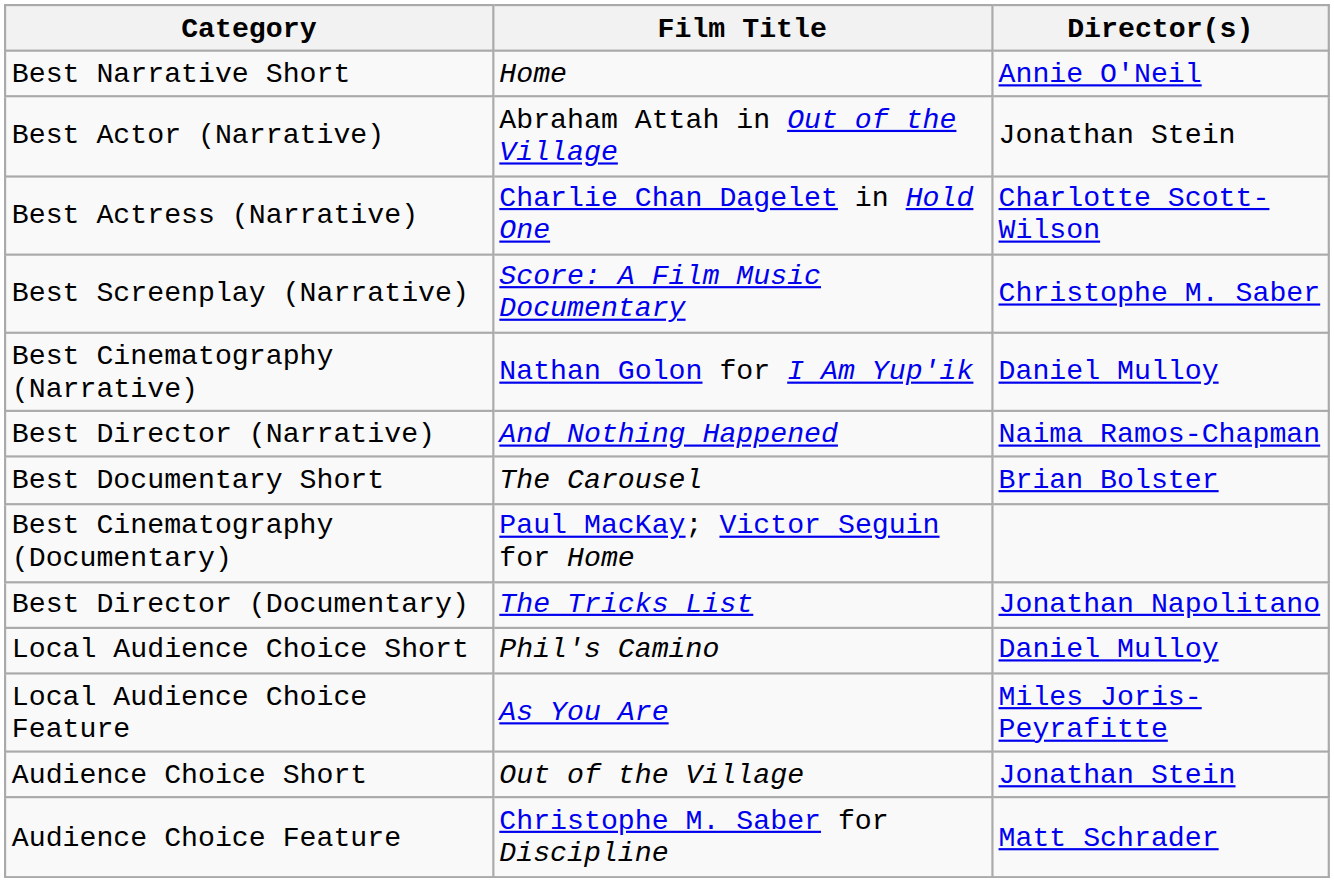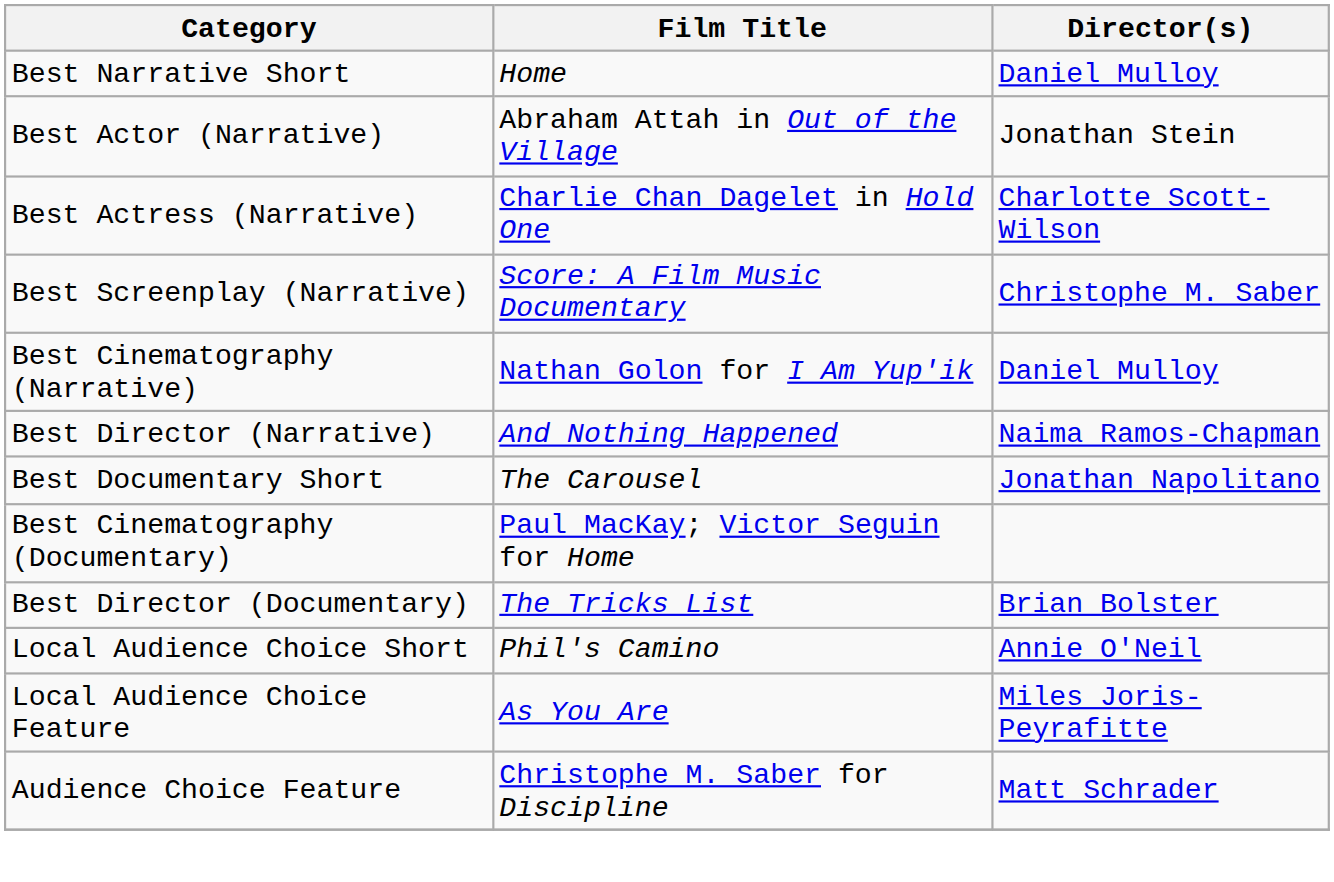Best Narrative Short | Director(s): Annie O'Neil -> Daniel Mulloy
Best Documentary Short | Director(s): Brian Bolster -> Jonathan Napolitano
Best Director (Documentary) | Director(s): Jonathan Napolitano -> Brian Bolster
Local Audience Choice Short | Director(s): Daniel Mulloy -> Annie O'Neil
- row: Audience Choice Short | Out of the Village | Jonathan Stein
